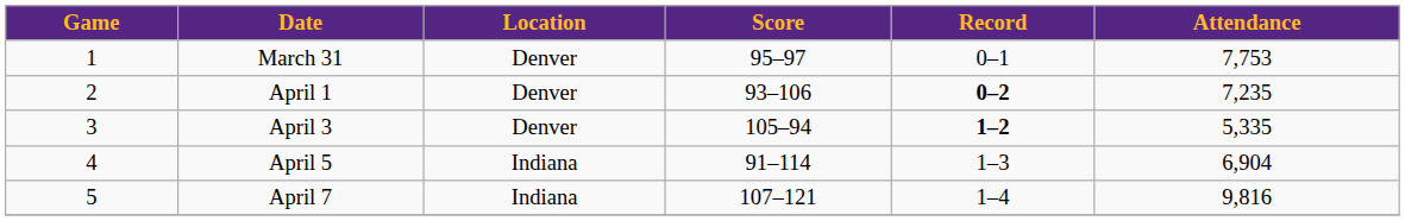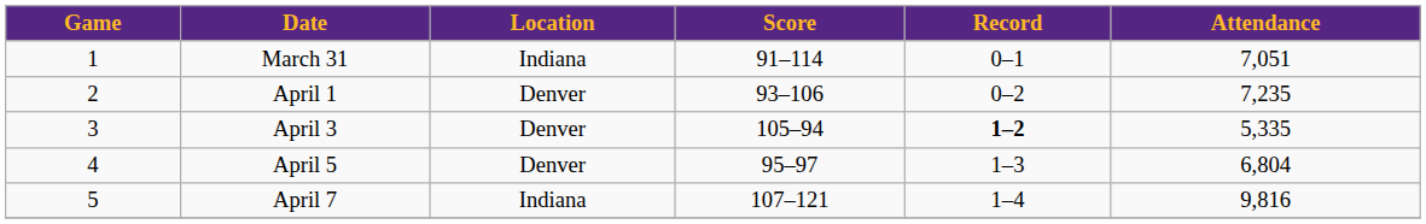March 31 | Location: Denver -> Indiana
March 31 | Score: 95–97 -> 91–114
March 31 | Attendance: 7,753 -> 7,051
April 1 | Record: bold -> normal
April 5 | Location: Indiana -> Denver
April 5 | Score: 91–114 -> 95–97
April 5 | Attendance: 6,904 -> 6,804
